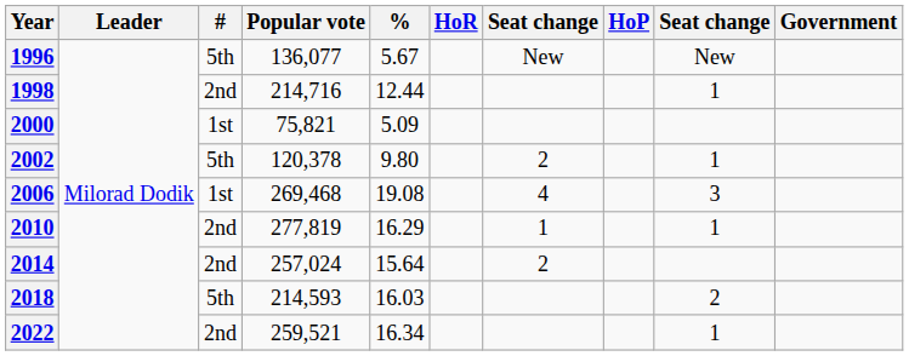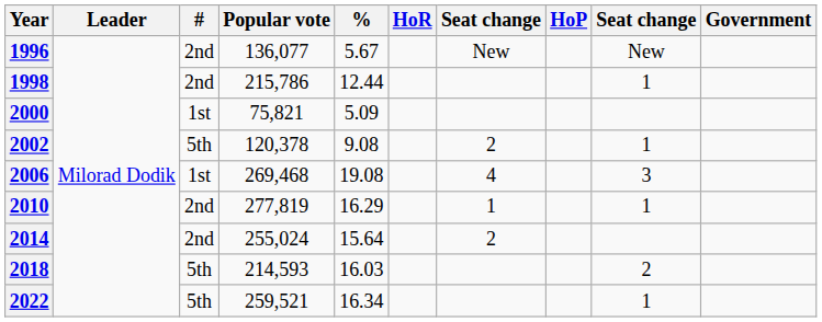1996 | #: 5th -> 2nd
1998 | Popular vote: 214,716 -> 215,786
2002 | %: 9.80 -> 9.08
2014 | Popular vote: 257,024 -> 255,024
2022 | #: 2nd -> 5th
